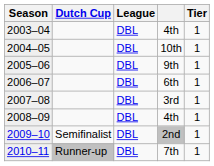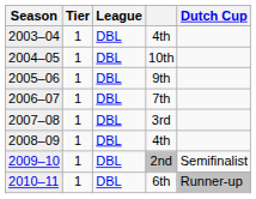columns swapped: Tier <-> Dutch Cup
2006–07 | column 4: 6th -> 7th
2010–11 | column 4: 7th -> 6th
